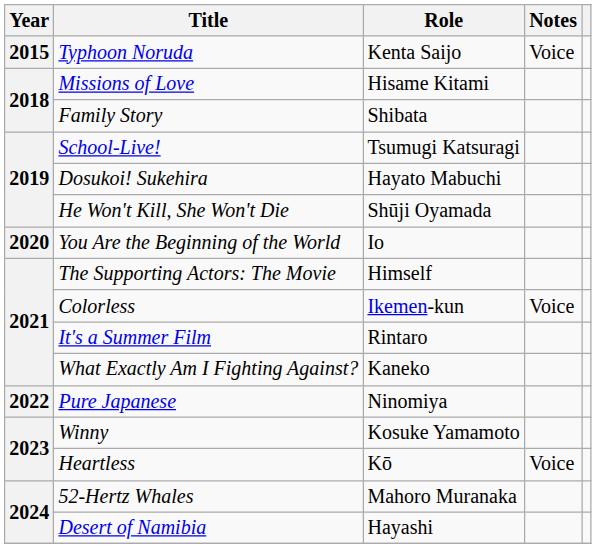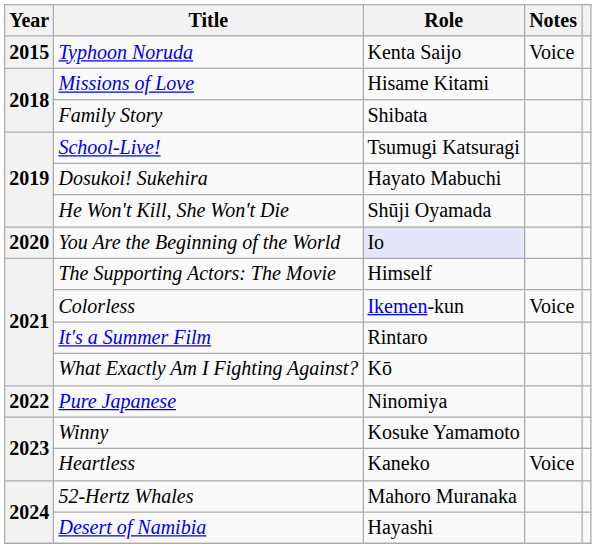You Are the Beginning of the World | Role: no background -> lavender background
What Exactly Am I Fighting Against? | Role: Kaneko -> Kō
Heartless | Role: Kō -> Kaneko
